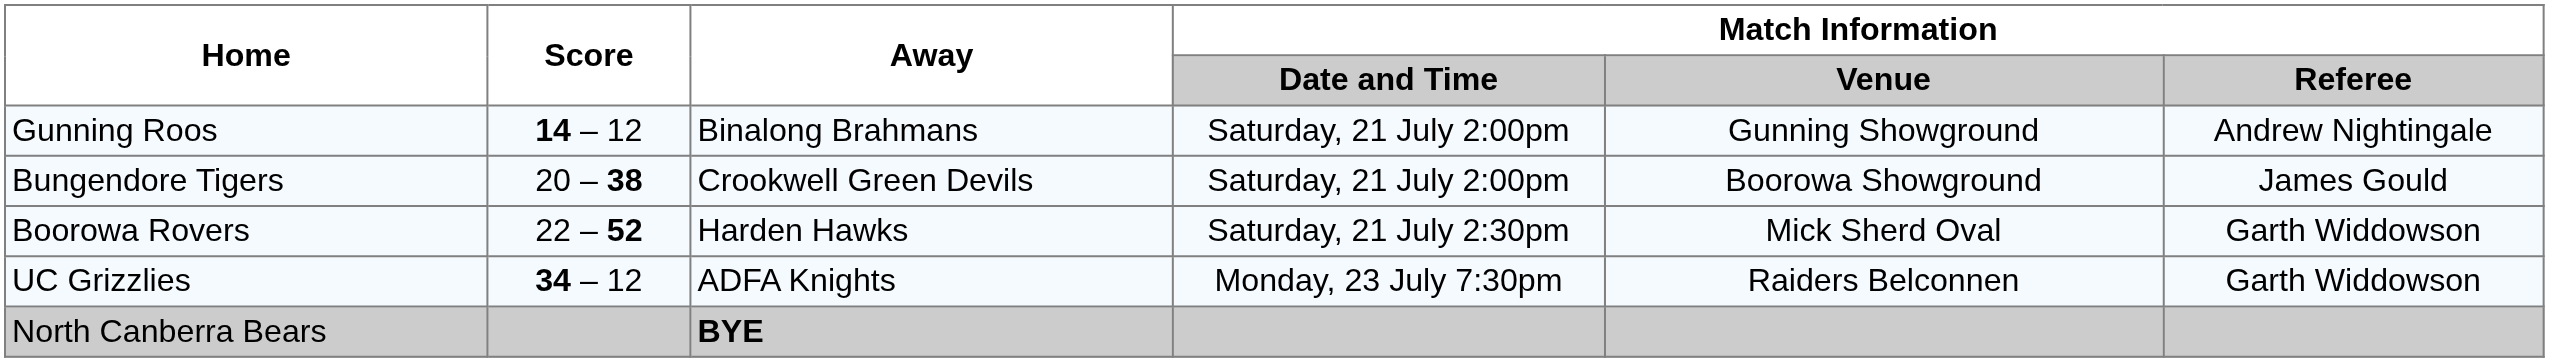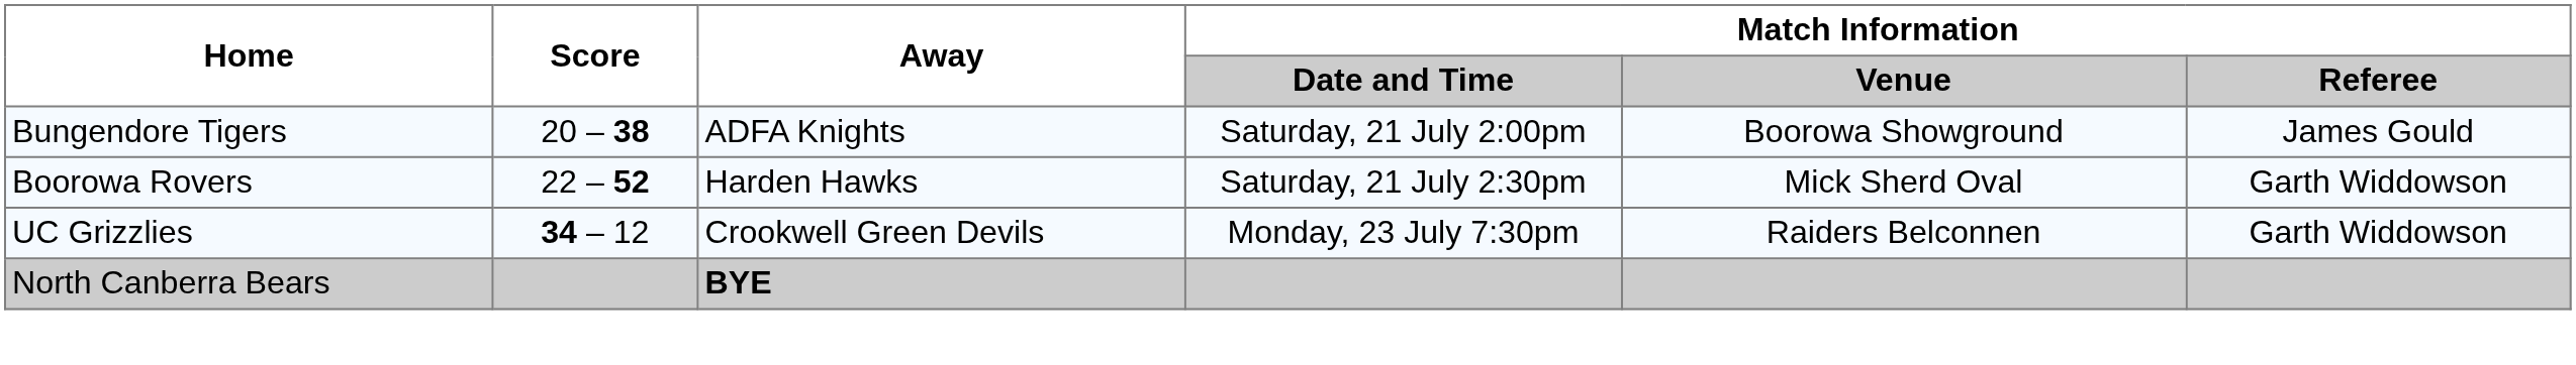- row: Gunning Roos | 14 – 12 | Binalong Brahmans | Saturday, 21 July 2:00pm | Gunning Showground | Andrew Nightingale
Bungendore Tigers | Away: Crookwell Green Devils -> ADFA Knights
UC Grizzlies | Away: ADFA Knights -> Crookwell Green Devils
